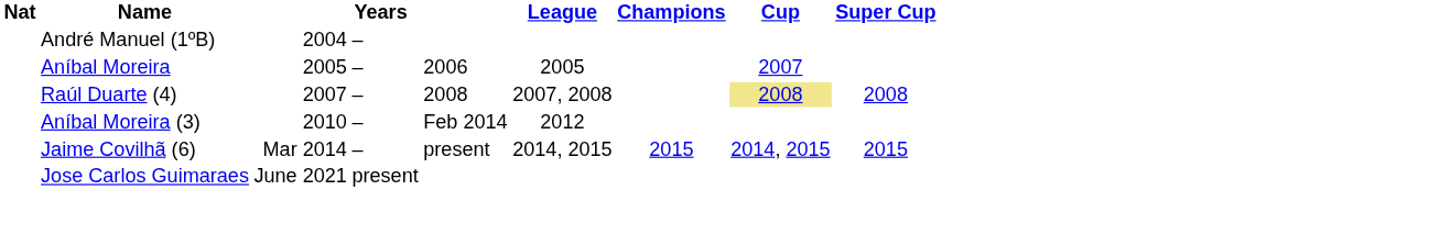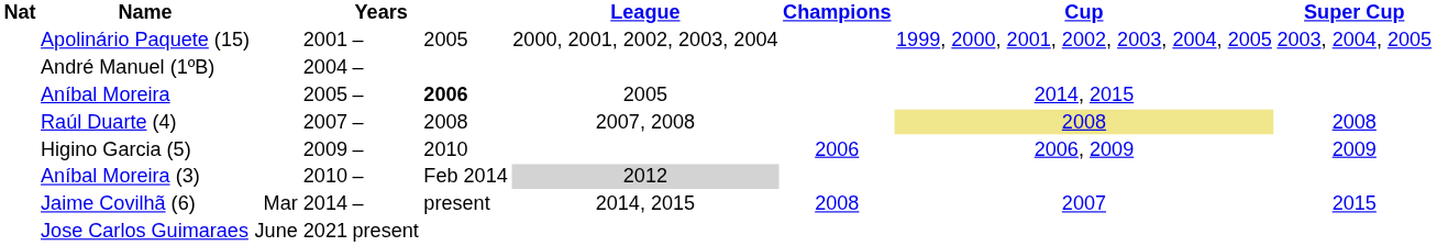+ row: Apolinário Paquete (15) | 2001 | – | 2005 | 2000, 2001, 2002, 2003, 2004 | 1999, 2000, 2001, 2002, 2003, 2004, 2005 | 2003, 2004, 2005
Aníbal Moreira | column 5: normal -> bold
Aníbal Moreira | Cup: 2007 -> 2014, 2015
+ row: Higino Garcia (5) | 2009 | – | 2010 | 2006 | 2006, 2009 | 2009
Aníbal Moreira (3) | League: no background -> lightgrey background
Jaime Covilhã (6) | Champions: 2015 -> 2008
Jaime Covilhã (6) | Cup: 2014, 2015 -> 2007
